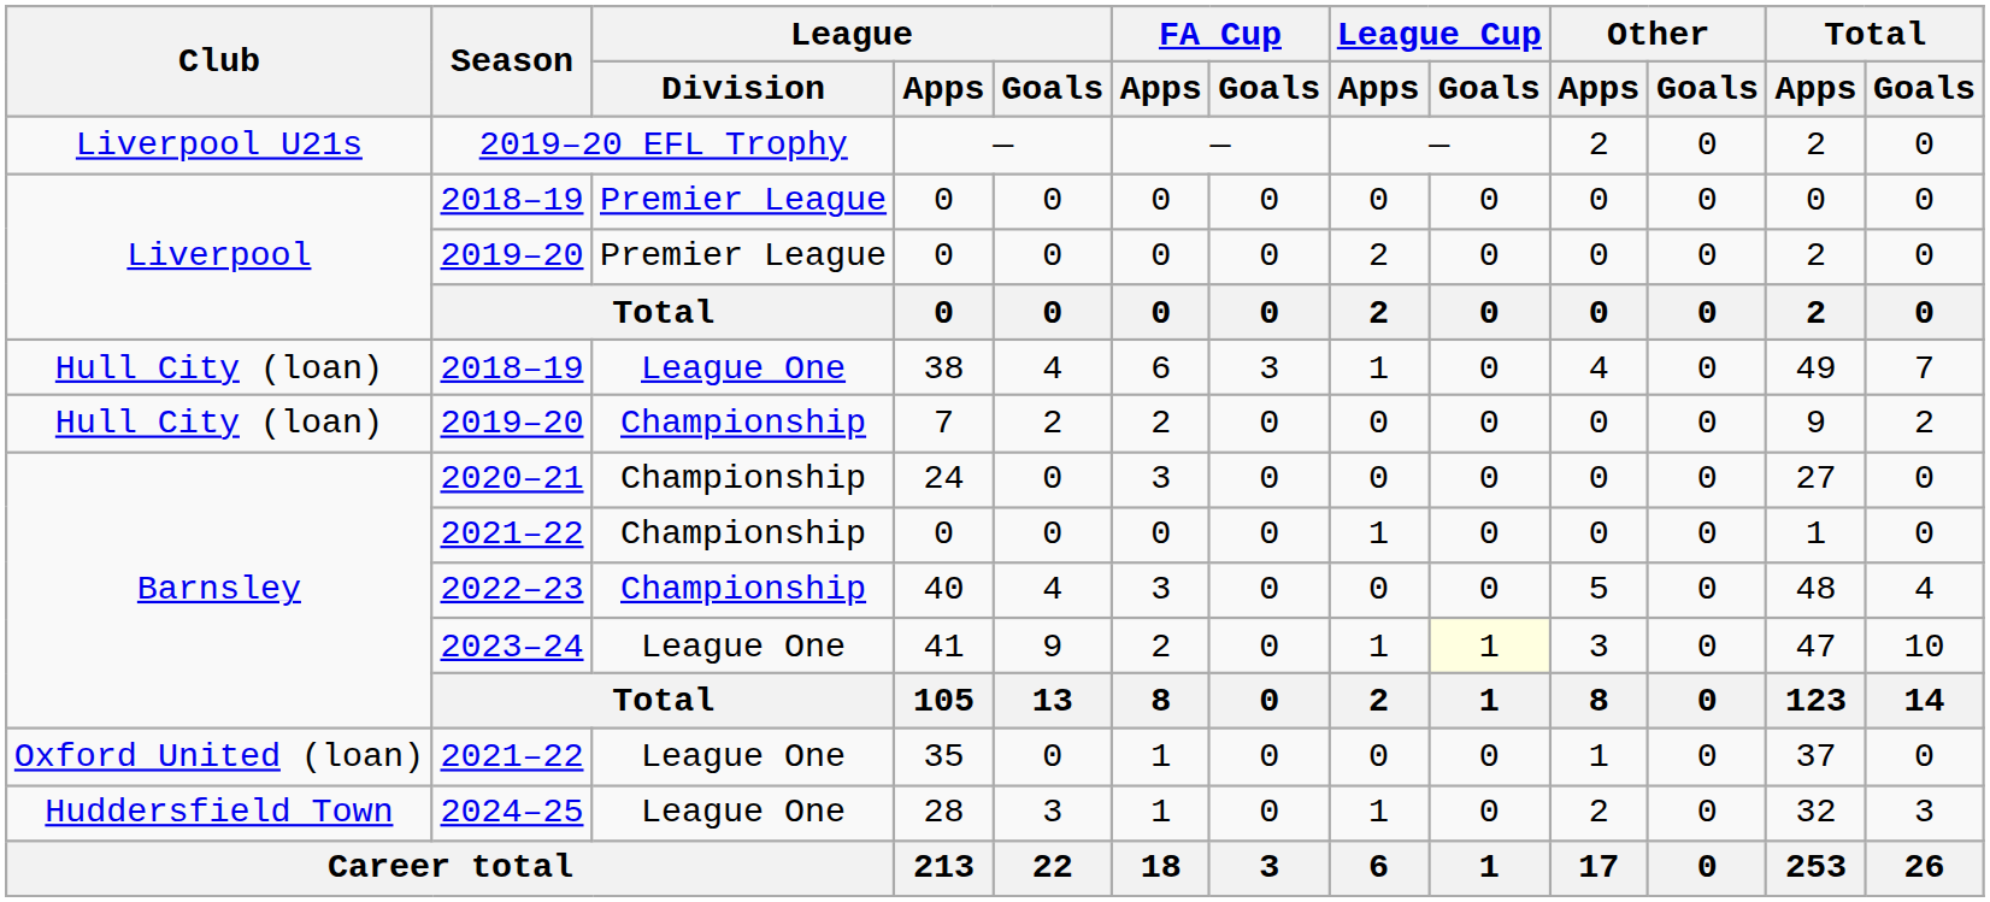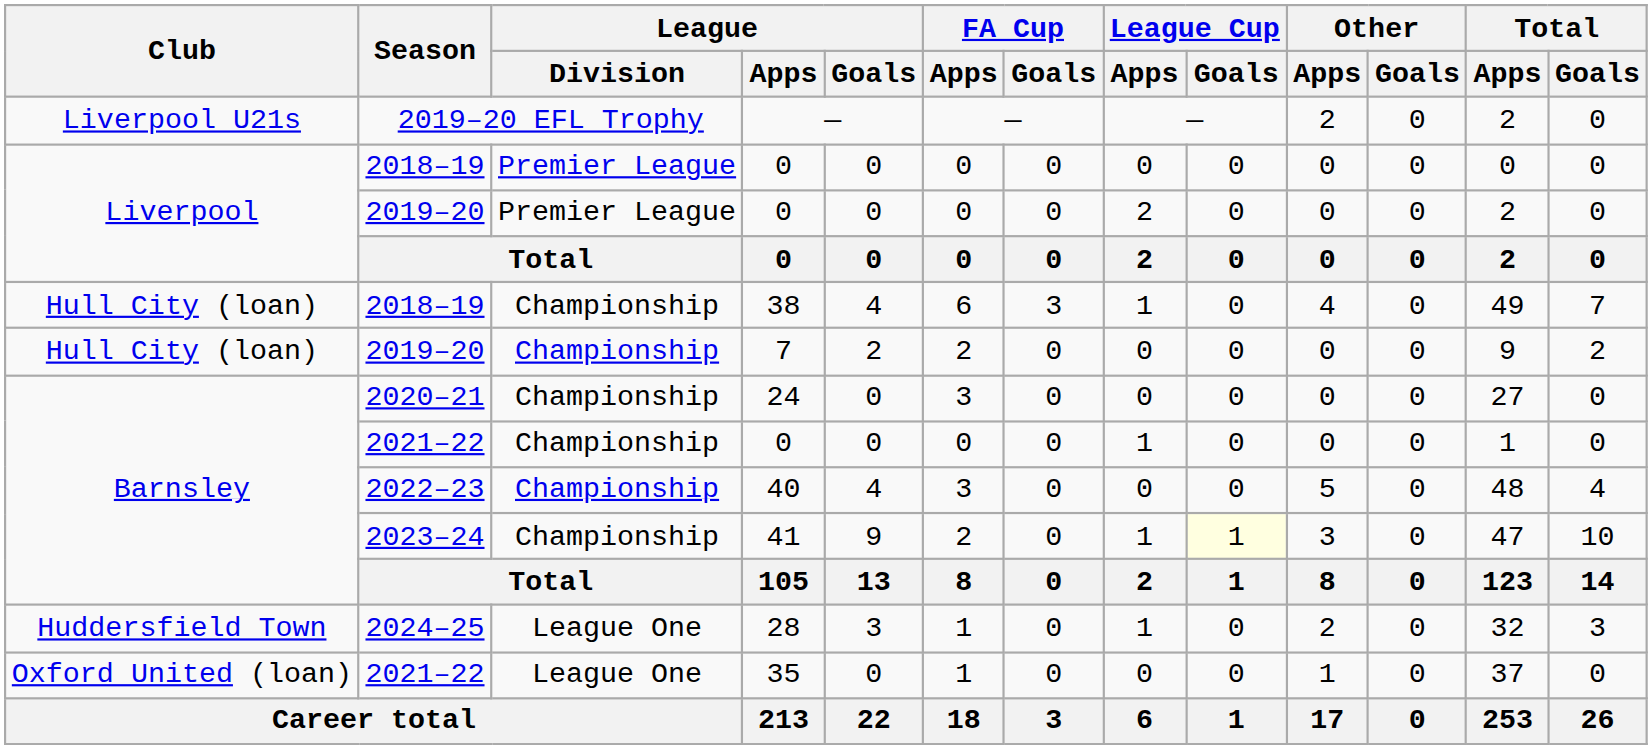38 | League / Division: League One -> Championship
41 | League / Division: League One -> Championship
rows swapped: 35 <-> 28
